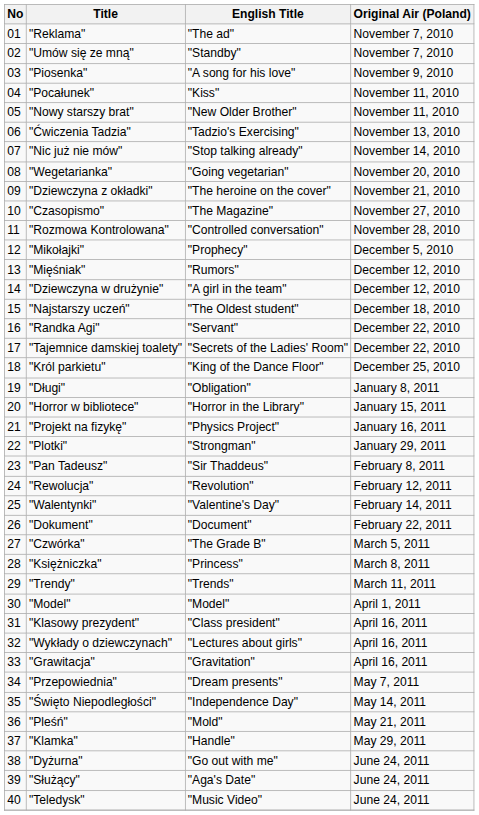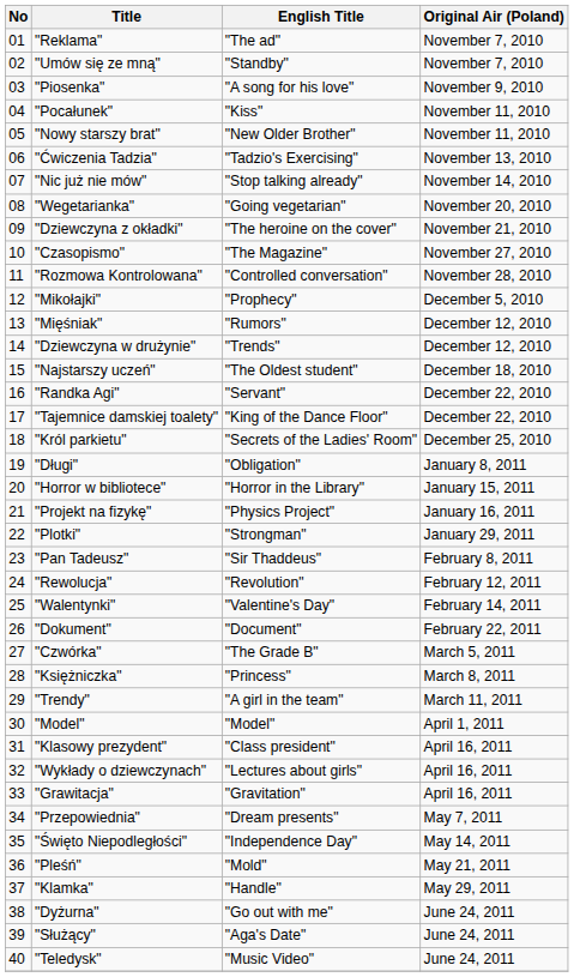"Dziewczyna w drużynie" | English Title: "A girl in the team" -> "Trends"
"Tajemnice damskiej toalety" | English Title: "Secrets of the Ladies' Room" -> "King of the Dance Floor"
"Król parkietu" | English Title: "King of the Dance Floor" -> "Secrets of the Ladies' Room"
"Trendy" | English Title: "Trends" -> "A girl in the team"
